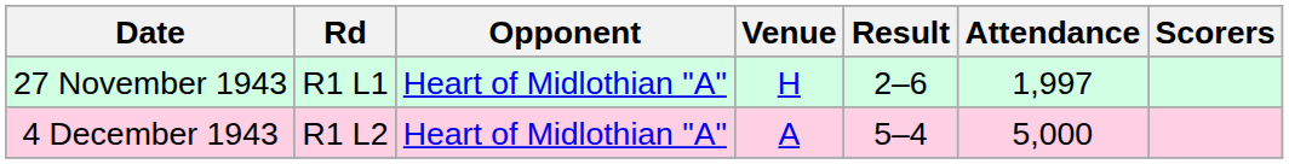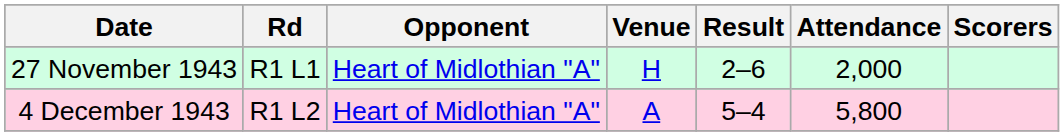27 November 1943 | Attendance: 1,997 -> 2,000
4 December 1943 | Attendance: 5,000 -> 5,800
